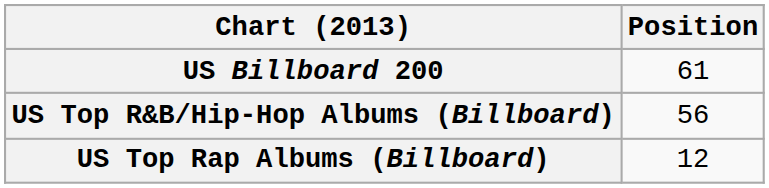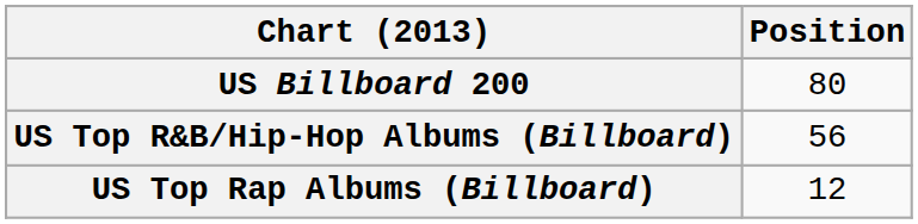US Billboard 200 | Position: 61 -> 80
